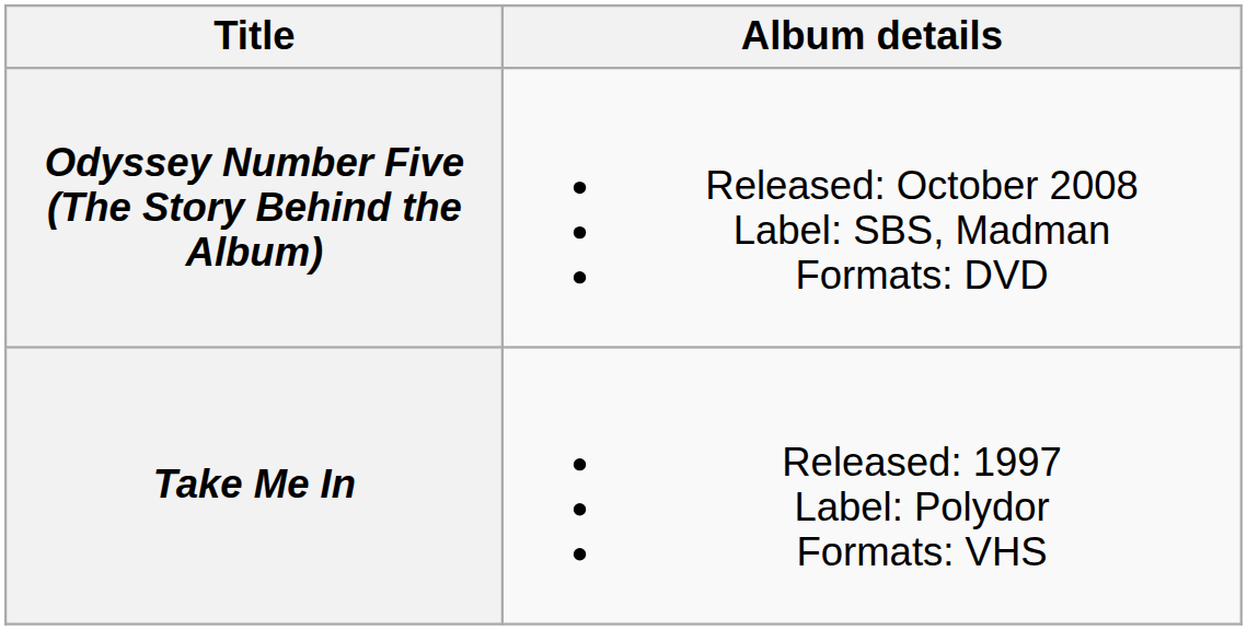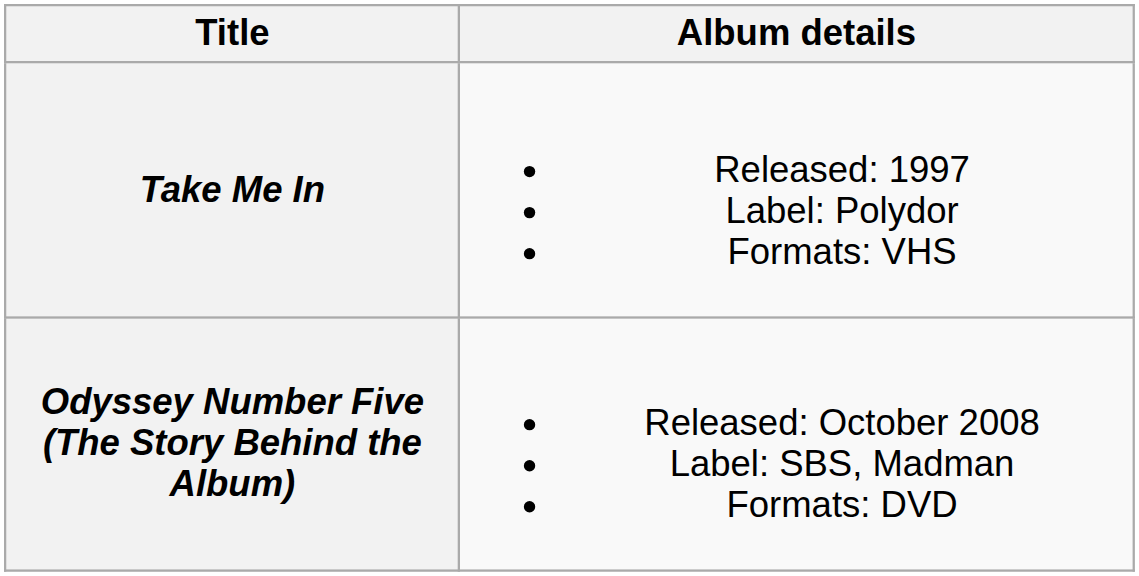rows swapped: Take Me In <-> Odyssey Number Five (The Story Behind the Album)
